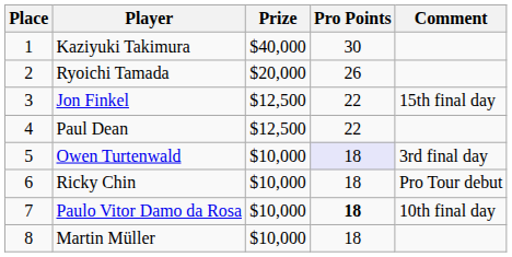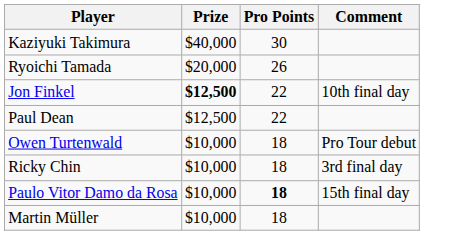- column: Place | 1 | 2 | 3 | 4 | 5 | 6 | 7 | 8
Jon Finkel | Prize: normal -> bold
Jon Finkel | Comment: 15th final day -> 10th final day
Owen Turtenwald | Pro Points: lavender background -> no background
Owen Turtenwald | Comment: 3rd final day -> Pro Tour debut
Ricky Chin | Comment: Pro Tour debut -> 3rd final day
Paulo Vitor Damo da Rosa | Comment: 10th final day -> 15th final day
